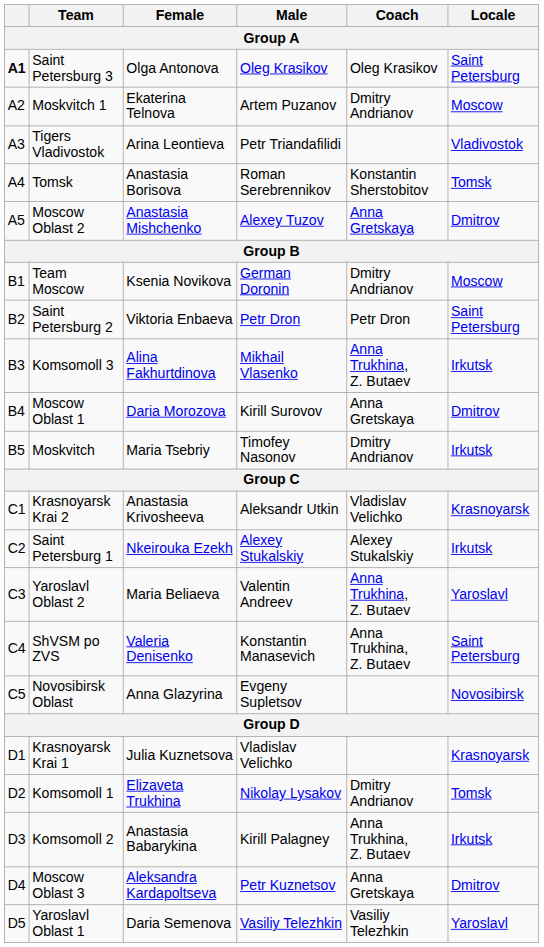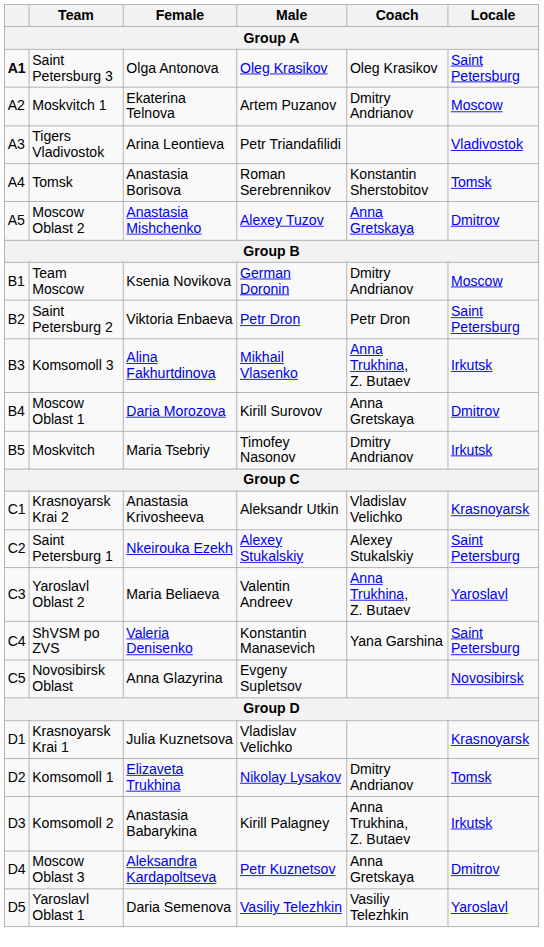Saint Petersburg 1 | Locale: Irkutsk -> Saint Petersburg
ShVSM po ZVS | Coach: Anna Trukhina, Z. Butaev -> Yana Garshina
